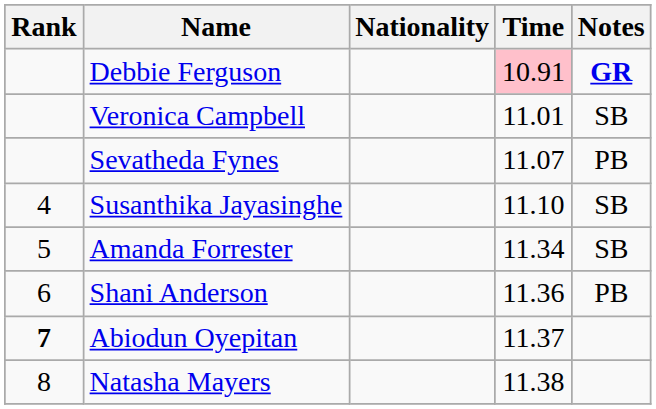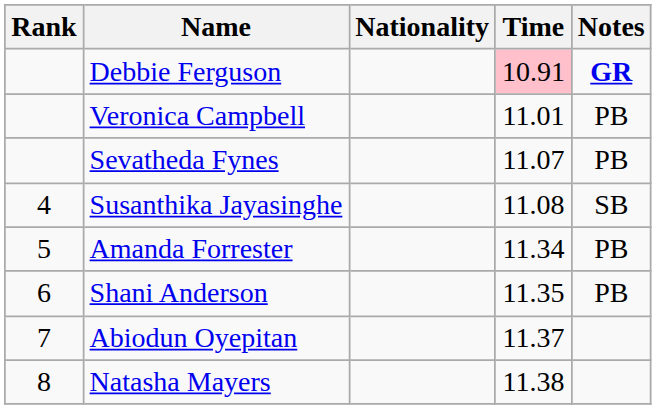Veronica Campbell | Notes: SB -> PB
Susanthika Jayasinghe | Time: 11.10 -> 11.08
Amanda Forrester | Notes: SB -> PB
Shani Anderson | Time: 11.36 -> 11.35
Abiodun Oyepitan | Rank: bold -> normal
